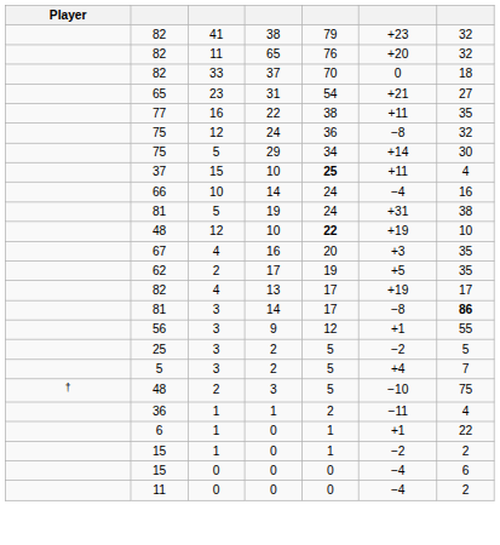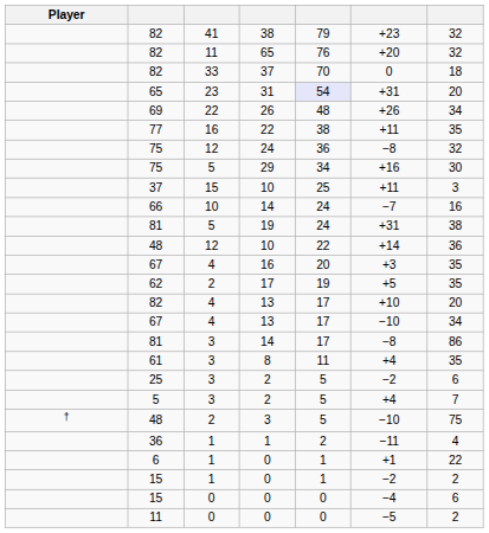31 | column 5: no background -> lavender background
31 | column 6: +21 -> +31
31 | column 7: 27 -> 20
+ row: 69 | 22 | 26 | 48 | +26 | 34
29 | column 6: +14 -> +16
37 / 10 | column 5: bold -> normal
37 / 10 | column 7: 4 -> 3
66 / 14 | column 6: −4 -> −7
48 / 10 | column 5: bold -> normal
48 / 10 | column 6: +19 -> +14
48 / 10 | column 7: 10 -> 36
82 / 13 | column 6: +19 -> +10
82 / 13 | column 7: 17 -> 20
+ row: 67 | 4 | 13 | 17 | −10 | 34
81 / 14 | column 7: bold -> normal
- row: 56 | 3 | 9 | 12 | +1 | 55
+ row: 61 | 3 | 8 | 11 | +4 | 35
25 / 2 | column 7: 5 -> 6
11 / 0 | column 6: −4 -> −5
